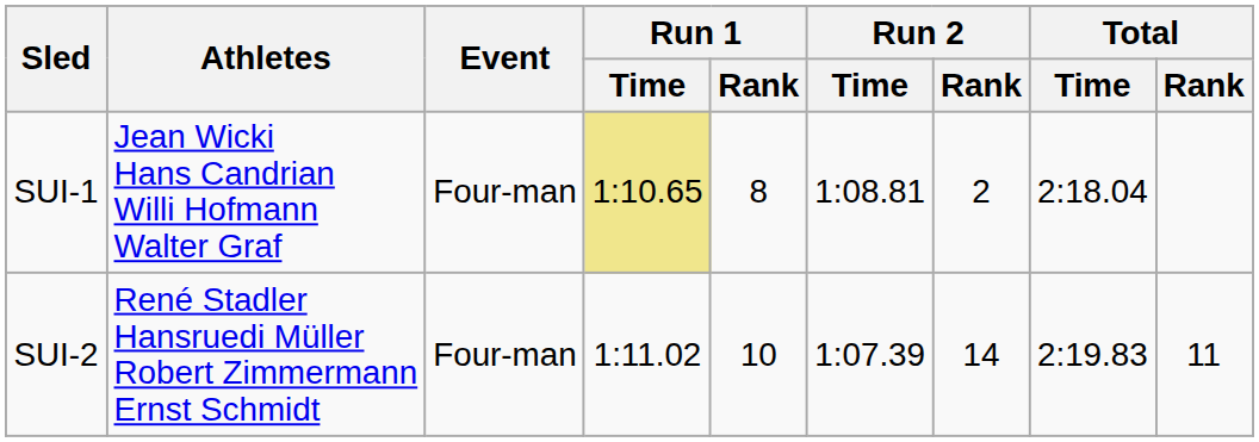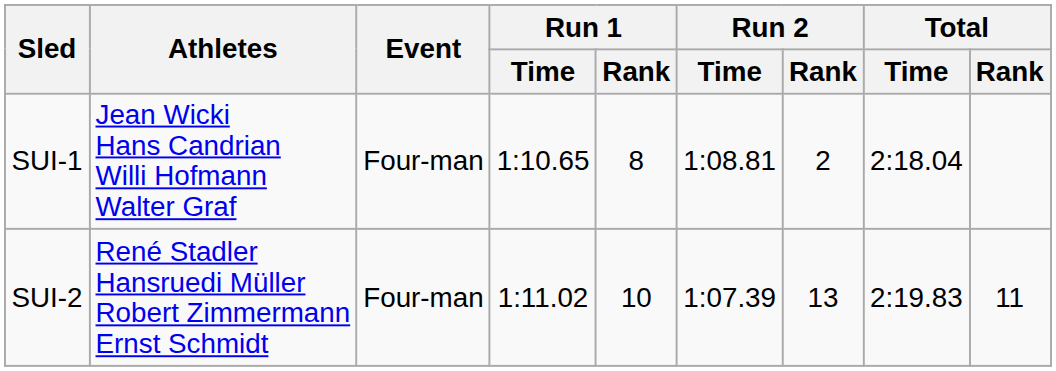SUI-1 | Run 1 / Time: khaki background -> no background
SUI-2 | Run 2 / Rank: 14 -> 13
